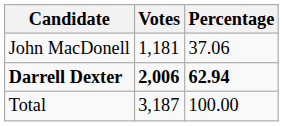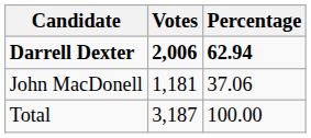rows swapped: Darrell Dexter <-> John MacDonell
